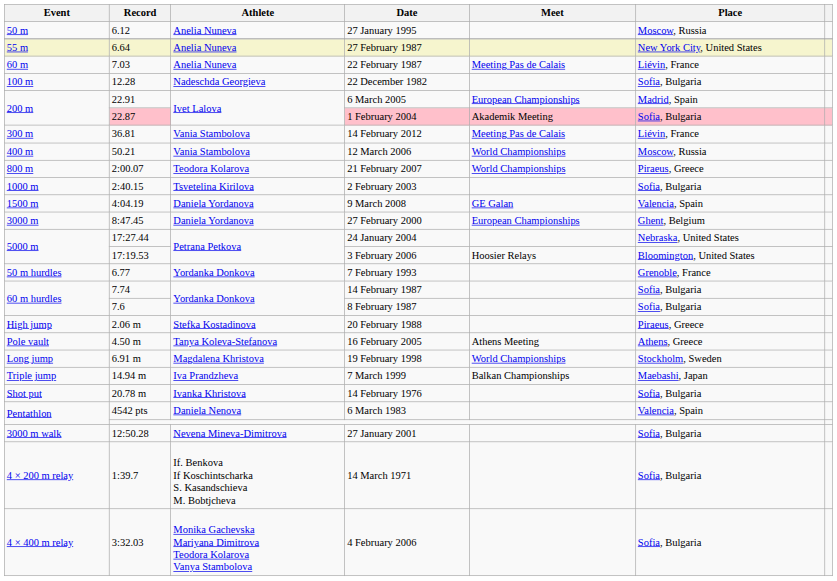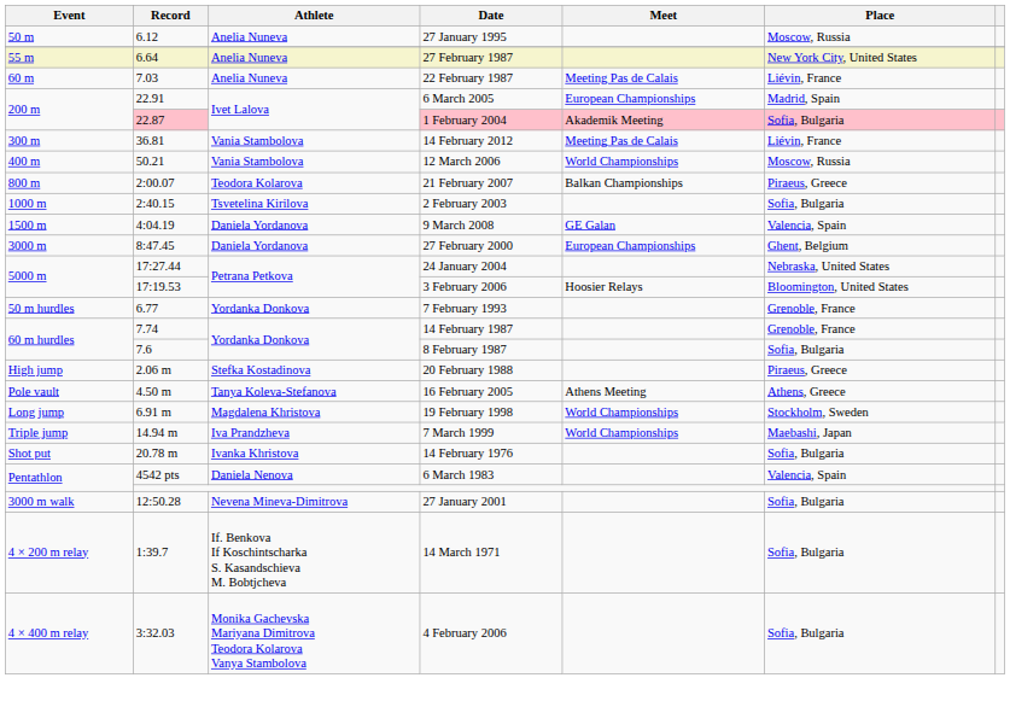- row: 100 m | 12.28 | Nadeschda Georgieva | 22 December 1982 | Sofia, Bulgaria
21 February 2007 | Meet: World Championships -> Balkan Championships
14 February 1987 | Place: Sofia, Bulgaria -> Grenoble, France
7 March 1999 | Meet: Balkan Championships -> World Championships
